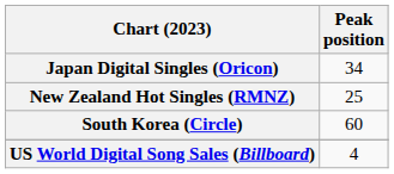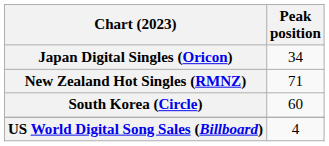New Zealand Hot Singles (RMNZ) | Peak position: 25 -> 71
